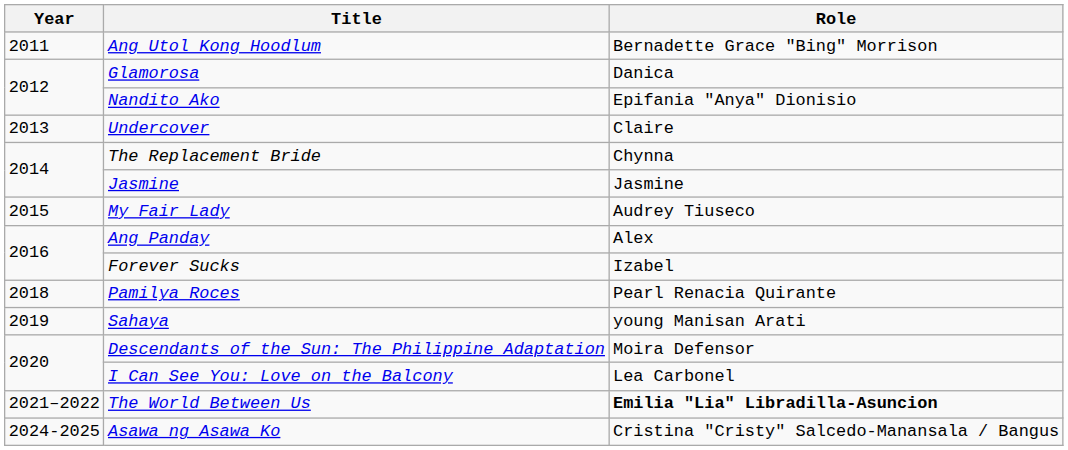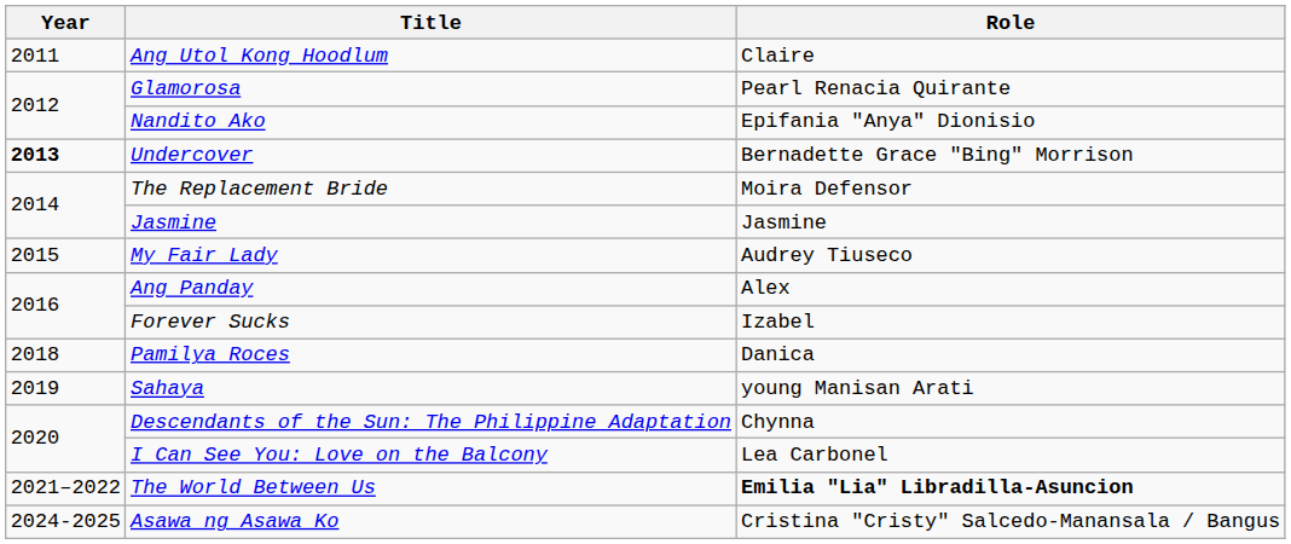Ang Utol Kong Hoodlum | Role: Bernadette Grace "Bing" Morrison -> Claire
Glamorosa | Role: Danica -> Pearl Renacia Quirante
Undercover | Year: normal -> bold
Undercover | Role: Claire -> Bernadette Grace "Bing" Morrison
The Replacement Bride | Role: Chynna -> Moira Defensor
Pamilya Roces | Role: Pearl Renacia Quirante -> Danica
Descendants of the Sun: The Philippine Adaptation | Role: Moira Defensor -> Chynna
